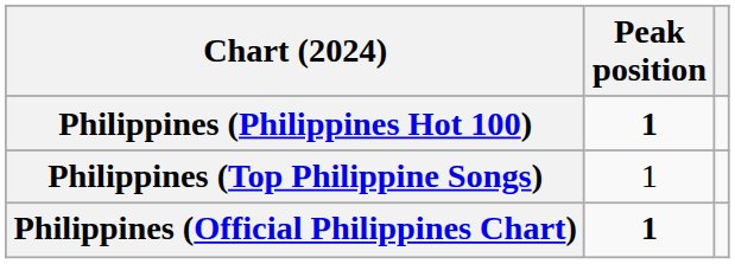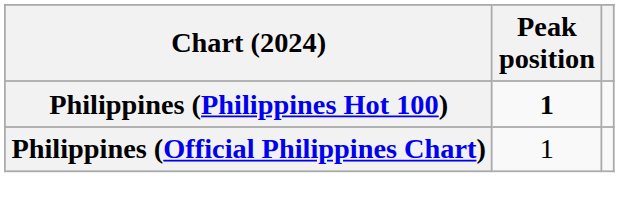- row: Philippines (Top Philippine Songs) | 1
Philippines (Official Philippines Chart) | Peak position: bold -> normal
